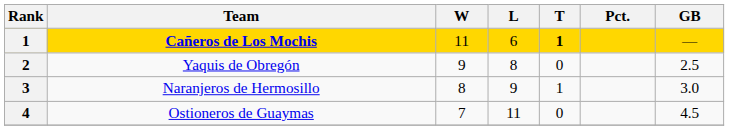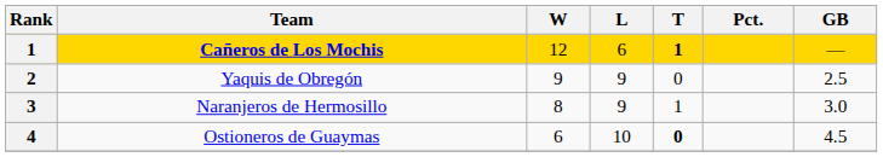Cañeros de Los Mochis | W: 11 -> 12
Yaquis de Obregón | L: 8 -> 9
Ostioneros de Guaymas | W: 7 -> 6
Ostioneros de Guaymas | L: 11 -> 10
Ostioneros de Guaymas | T: normal -> bold
